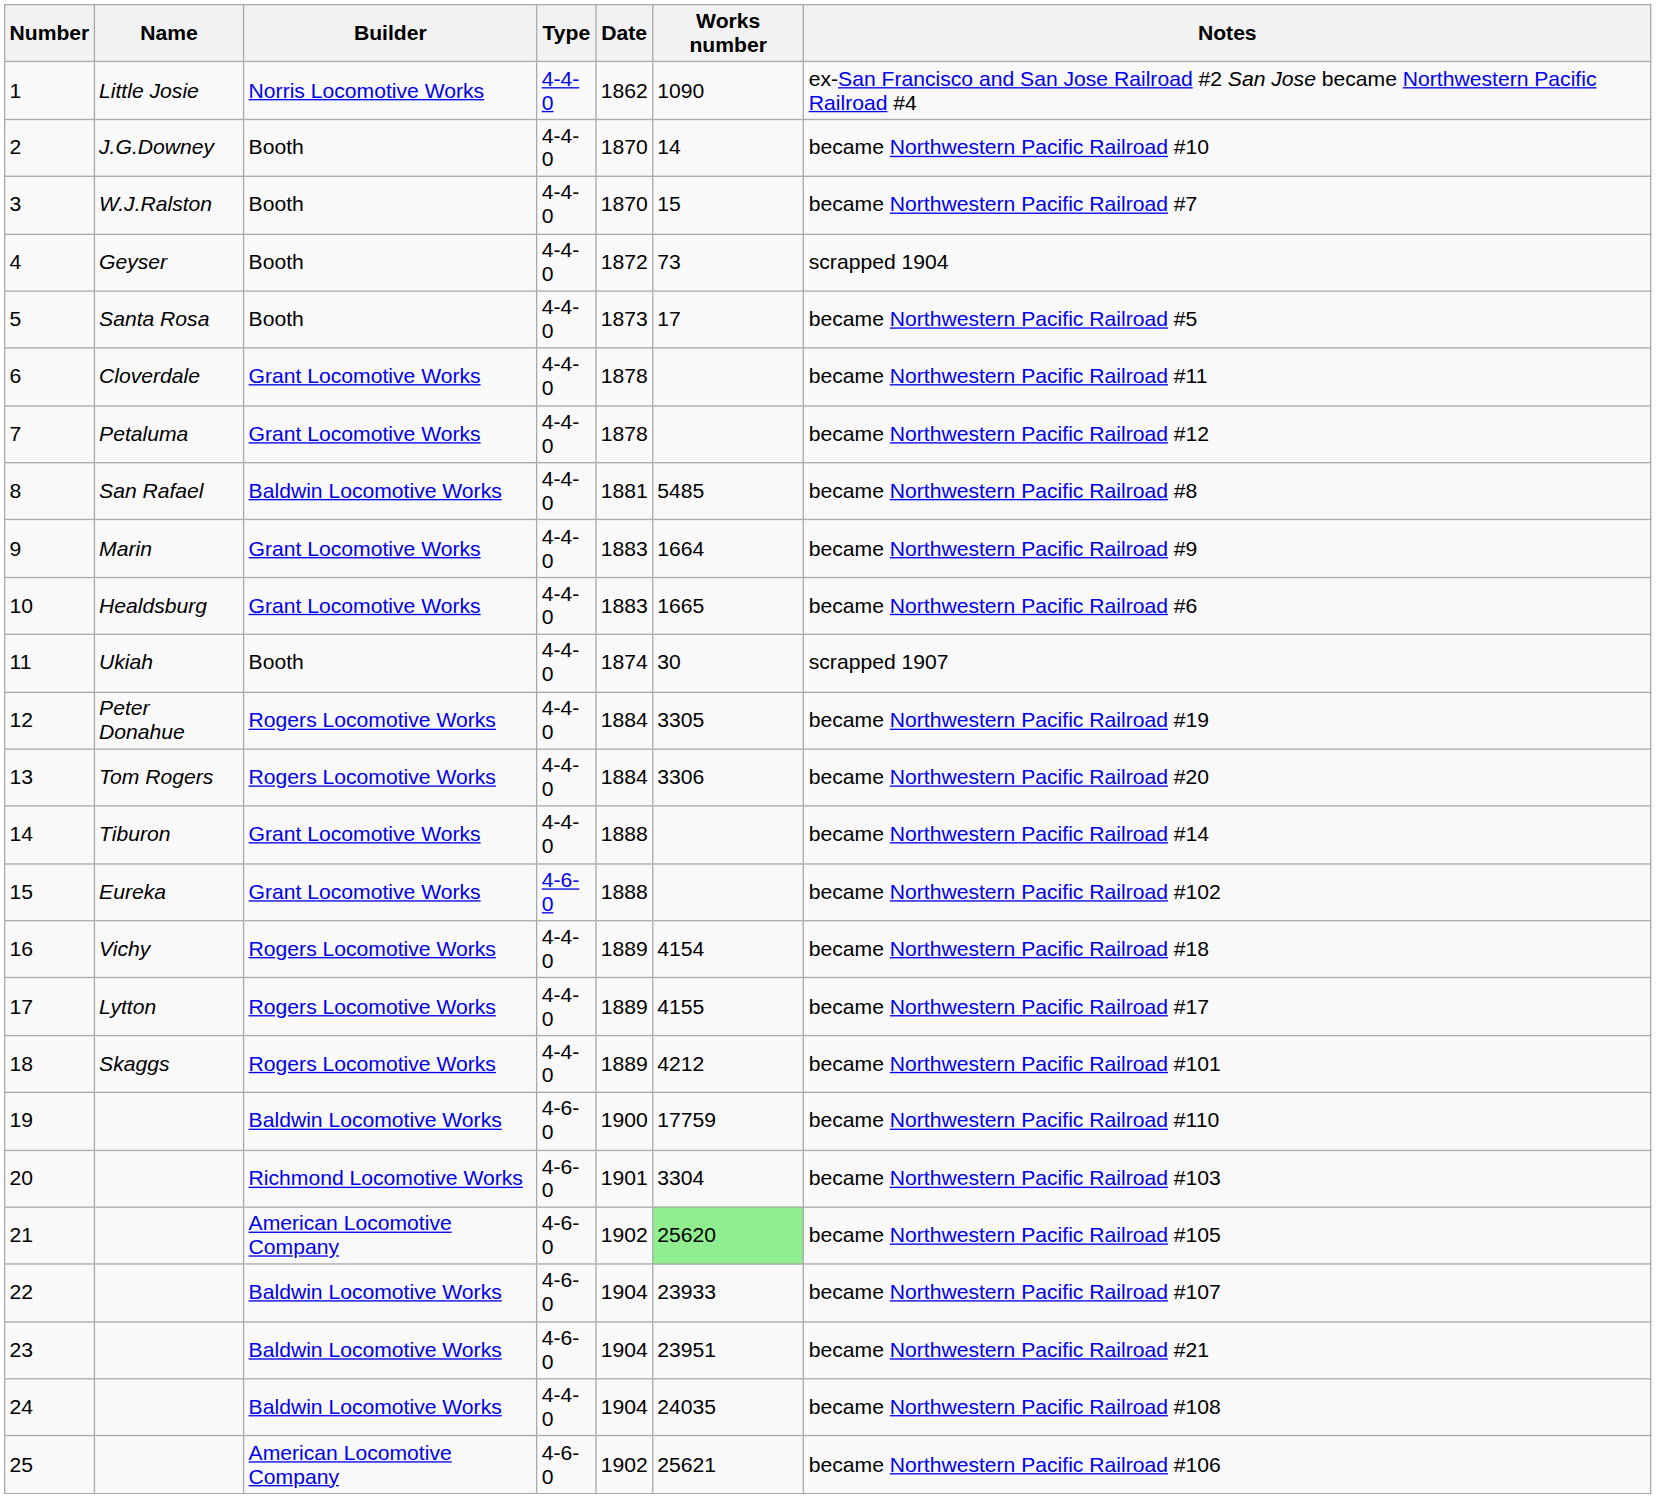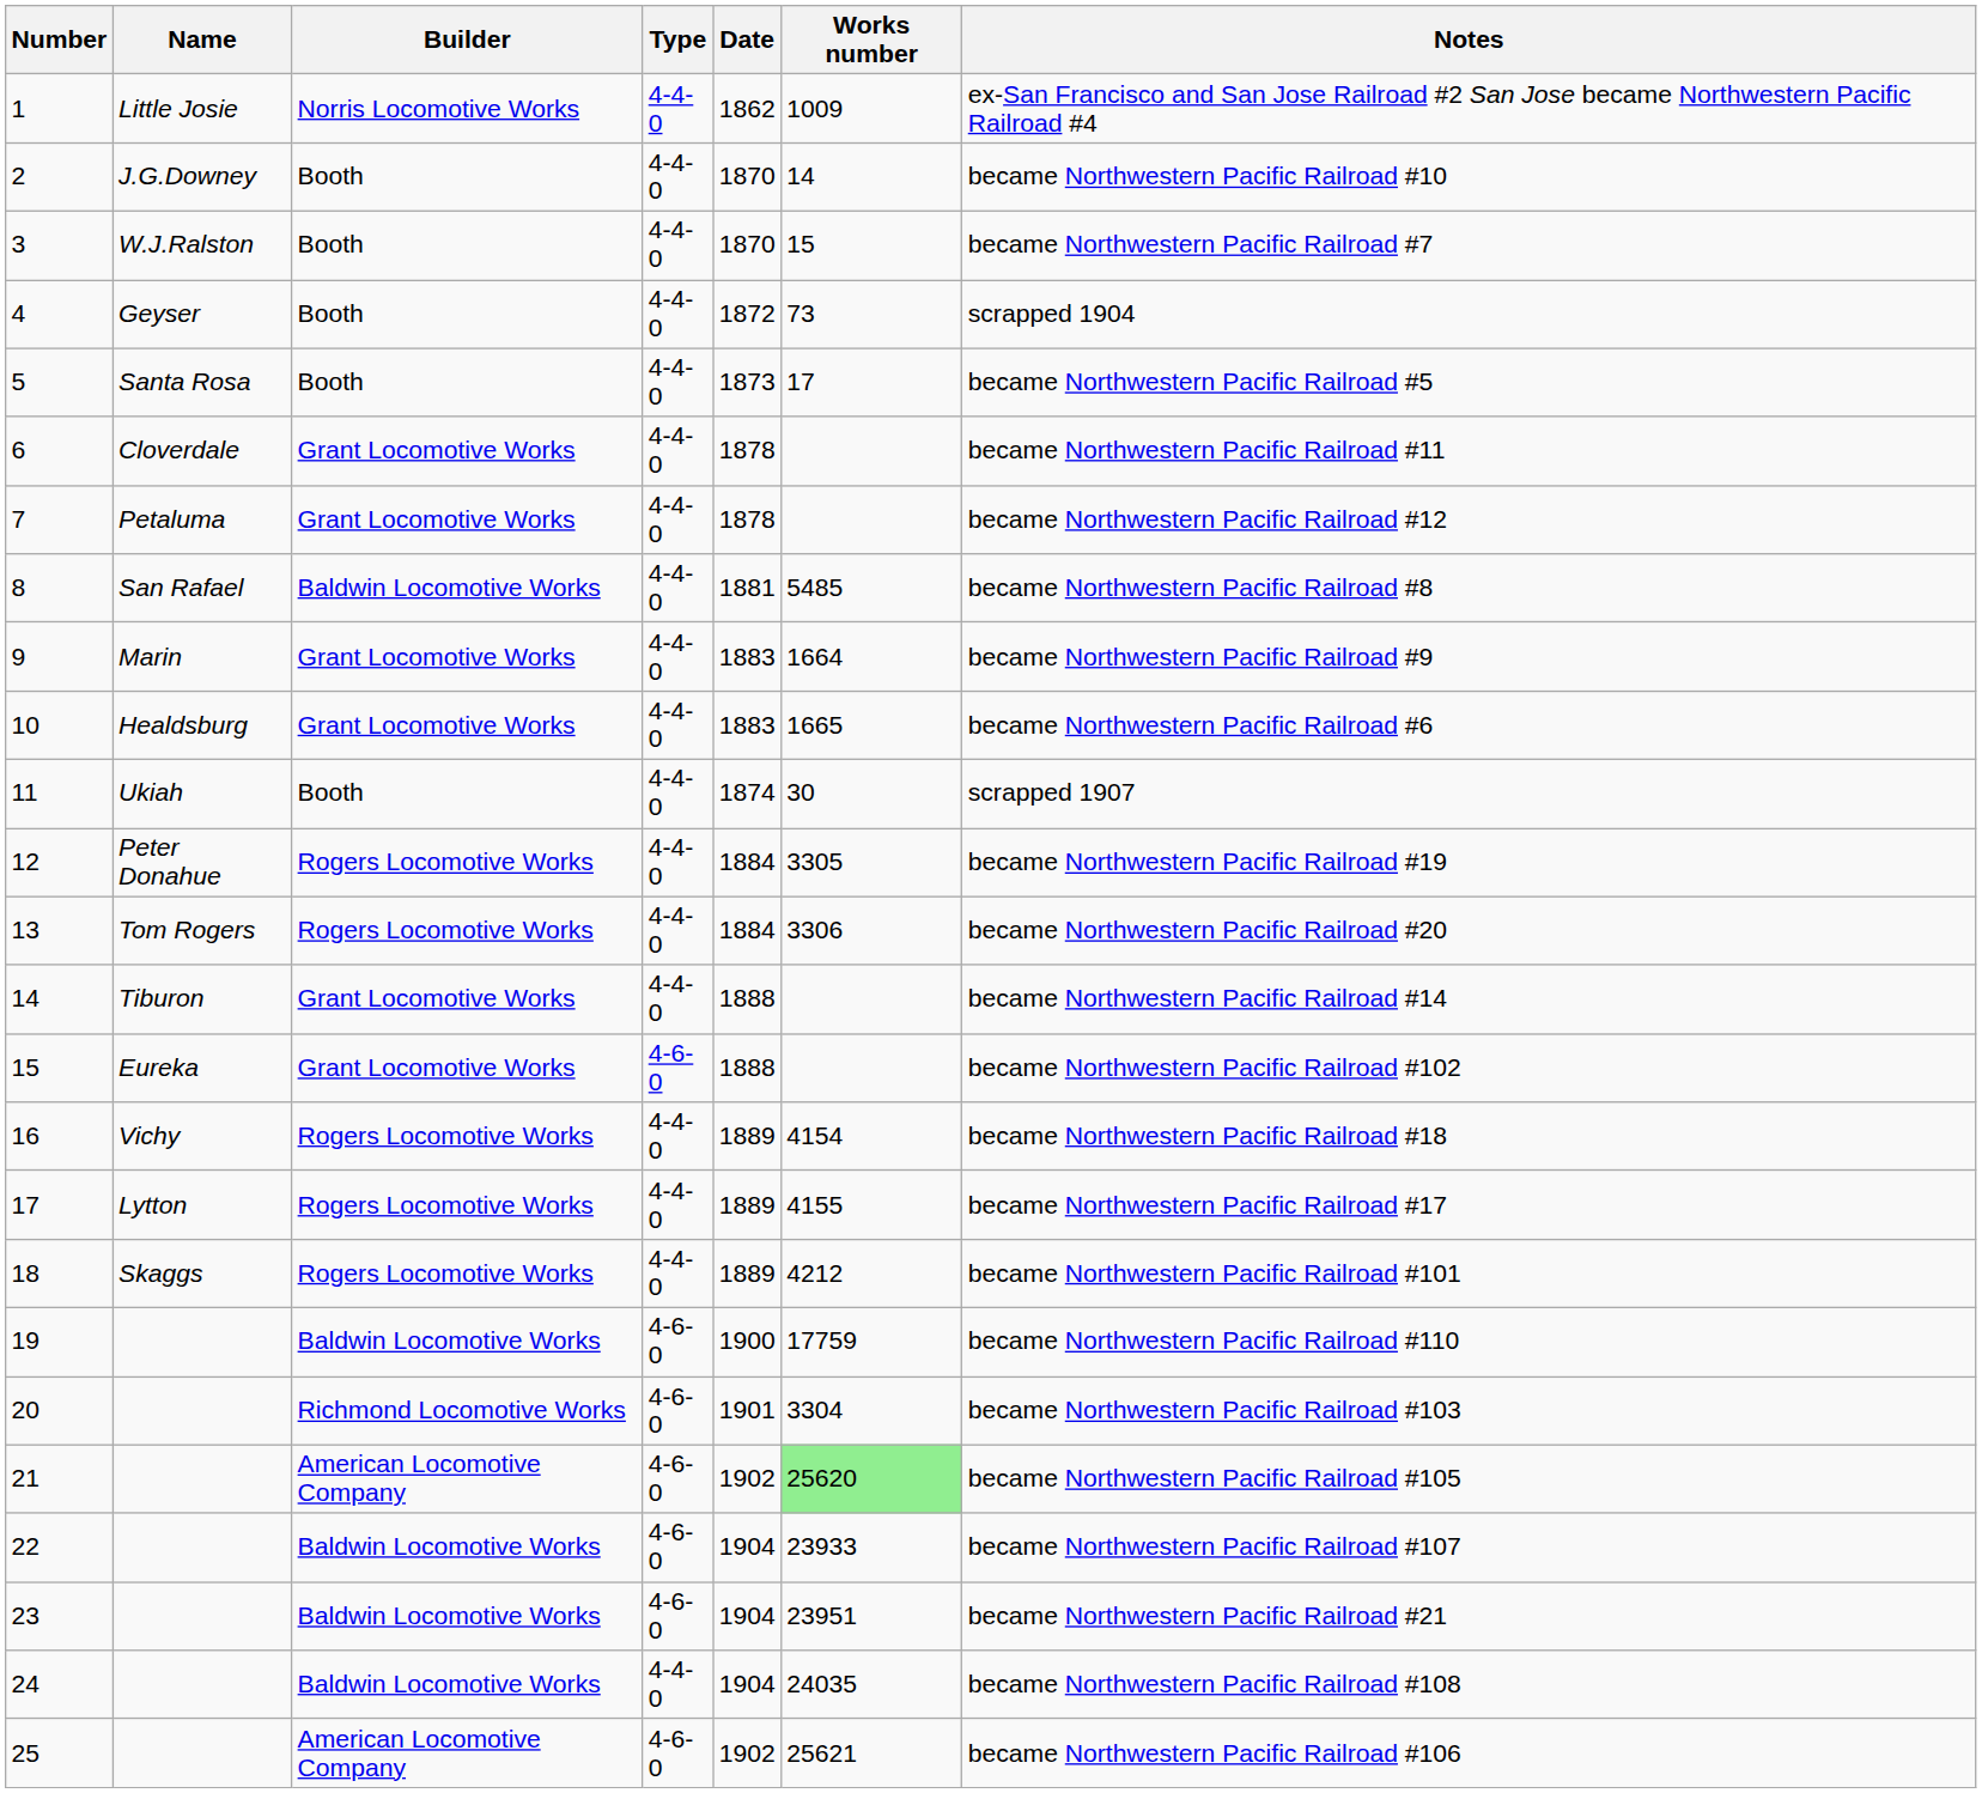1 | Works number: 1090 -> 1009
